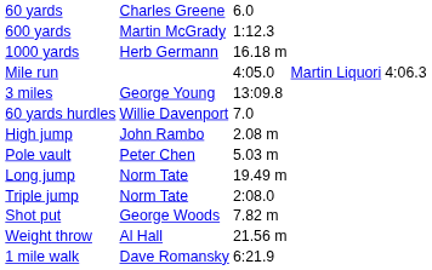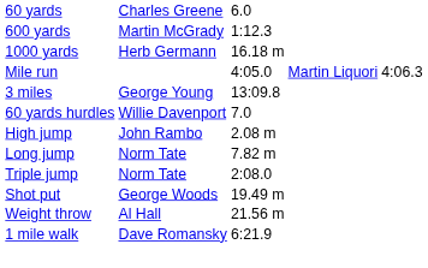- row: Pole vault | Peter Chen | 5.03 m
Long jump | column 3: 19.49 m -> 7.82 m
Shot put | column 3: 7.82 m -> 19.49 m
